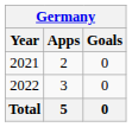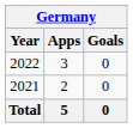rows swapped: 2021 <-> 2022
